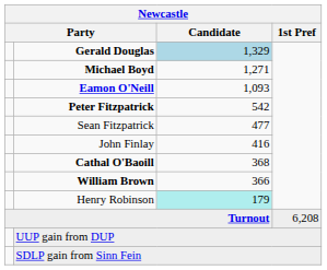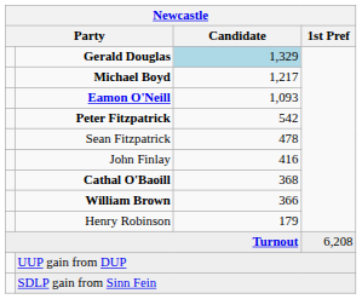Michael Boyd | Candidate: 1,271 -> 1,217
Sean Fitzpatrick | Candidate: 477 -> 478
Henry Robinson | Candidate: paleturquoise background -> no background
